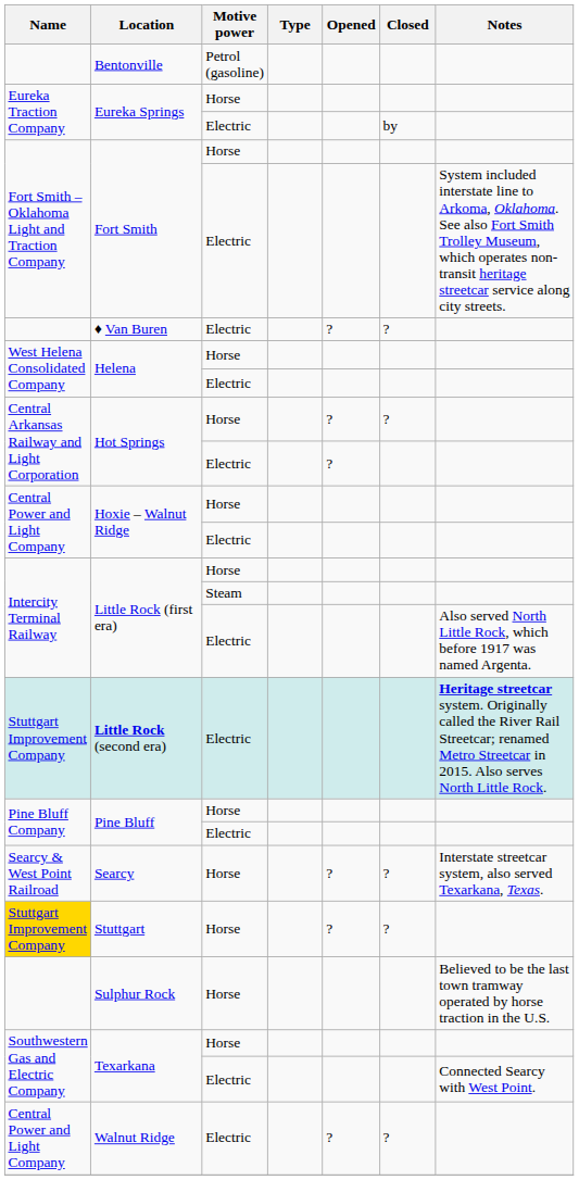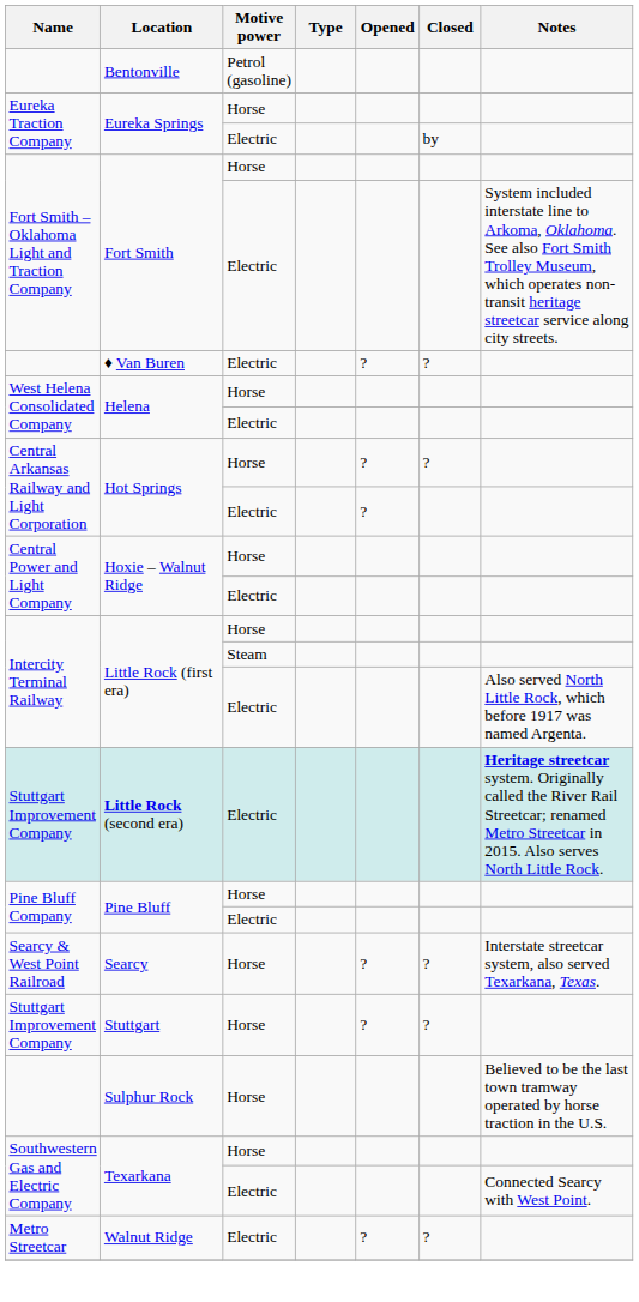Stuttgart | Name: gold background -> no background
Walnut Ridge | Name: Central Power and Light Company -> Metro Streetcar
